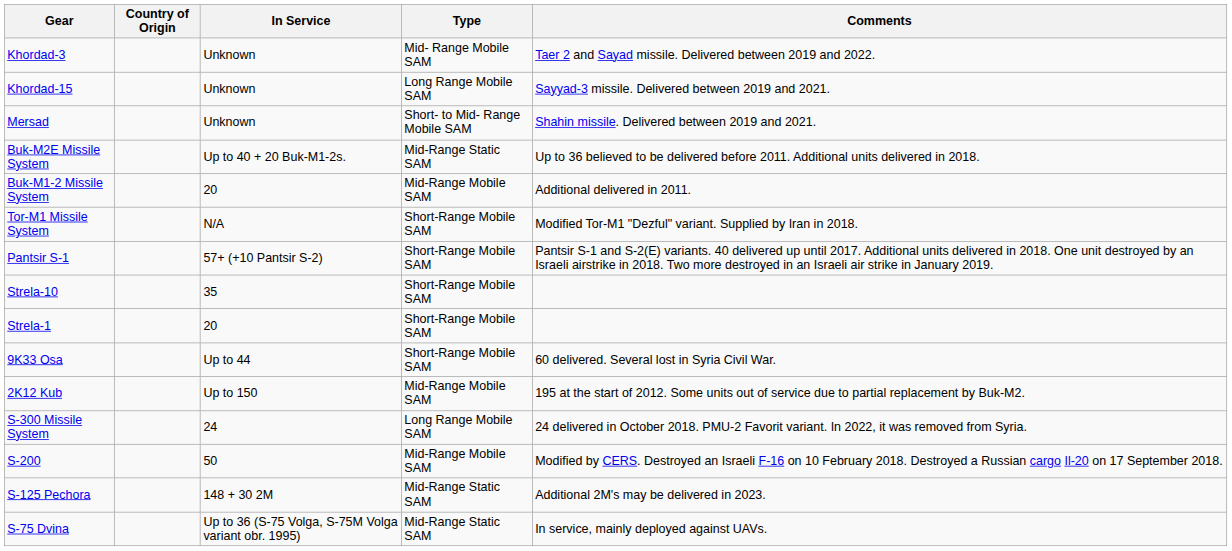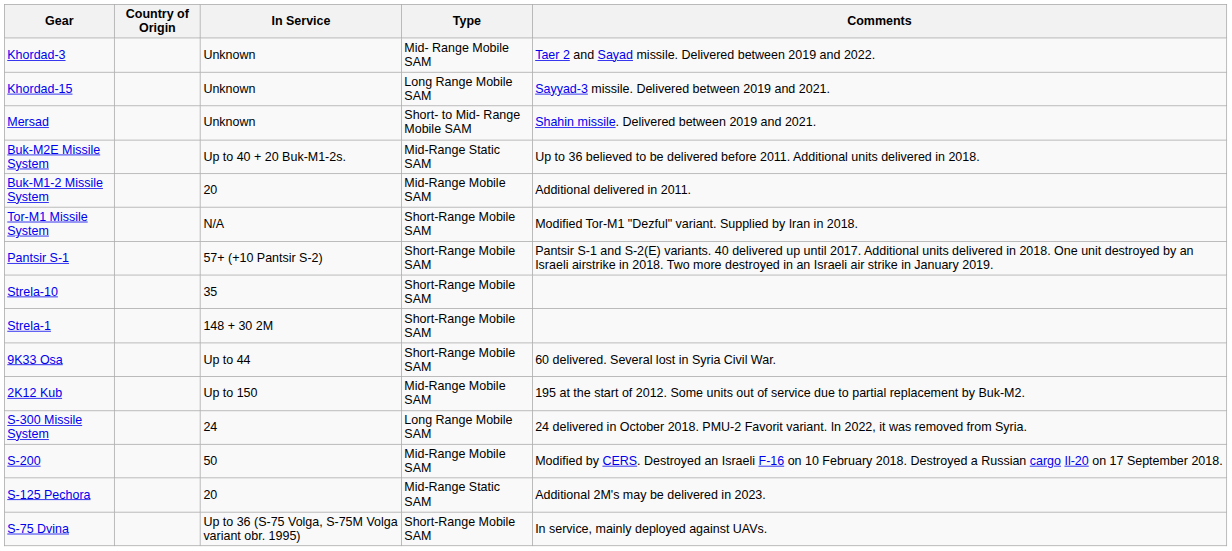Strela-1 | In Service: 20 -> 148 + 30 2M
S-125 Pechora | In Service: 148 + 30 2M -> 20
S-75 Dvina | Type: Mid-Range Static SAM -> Short-Range Mobile SAM
